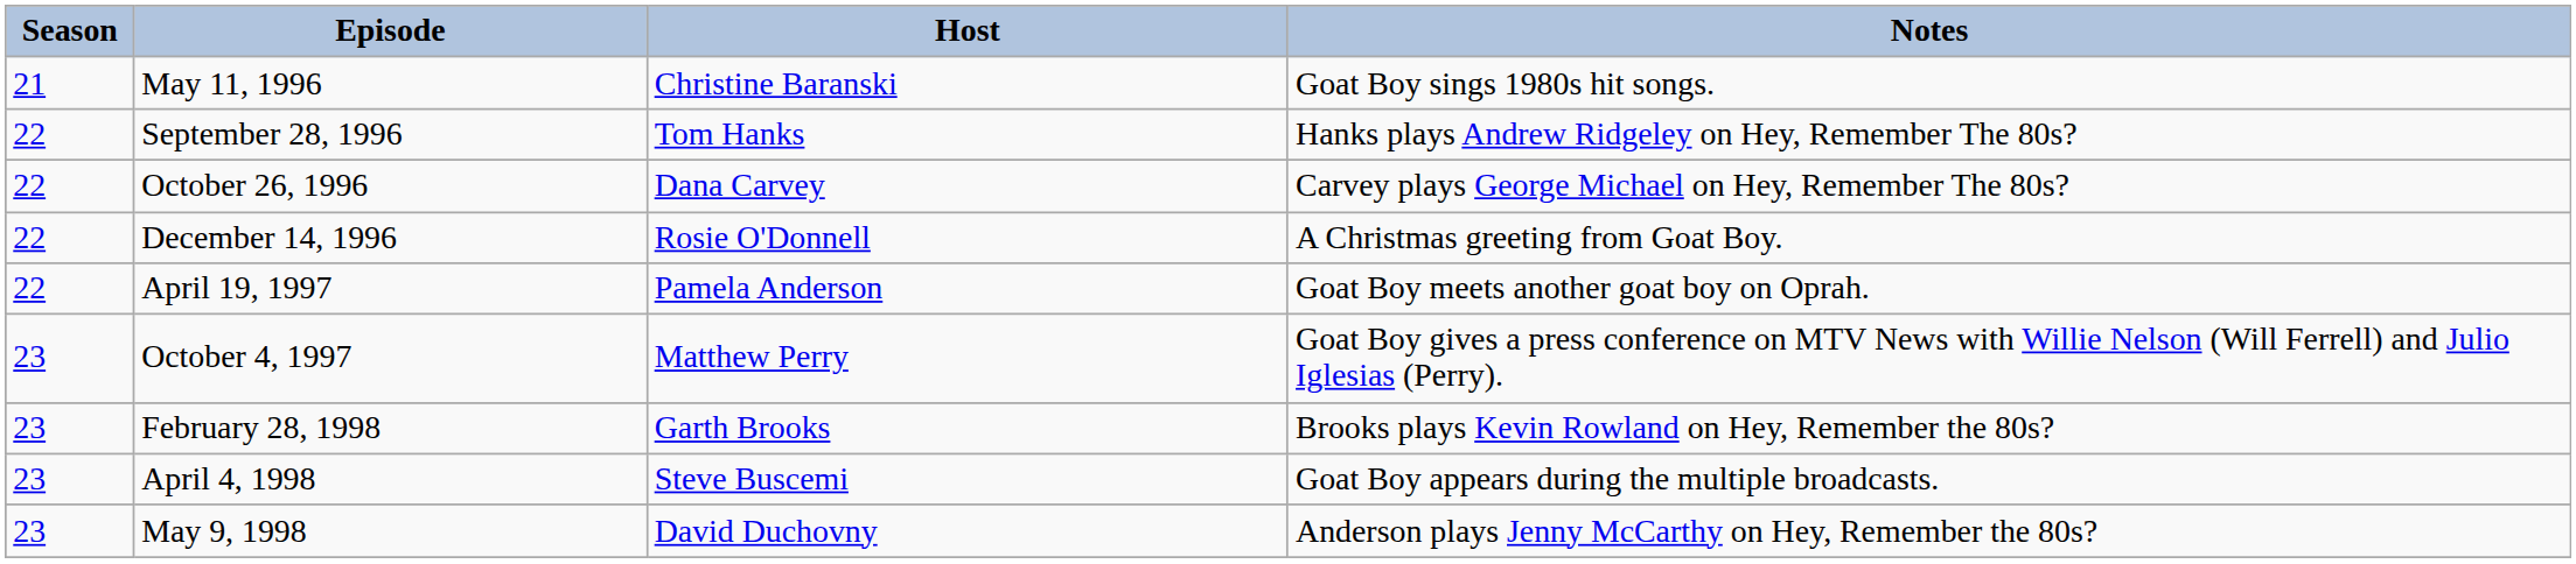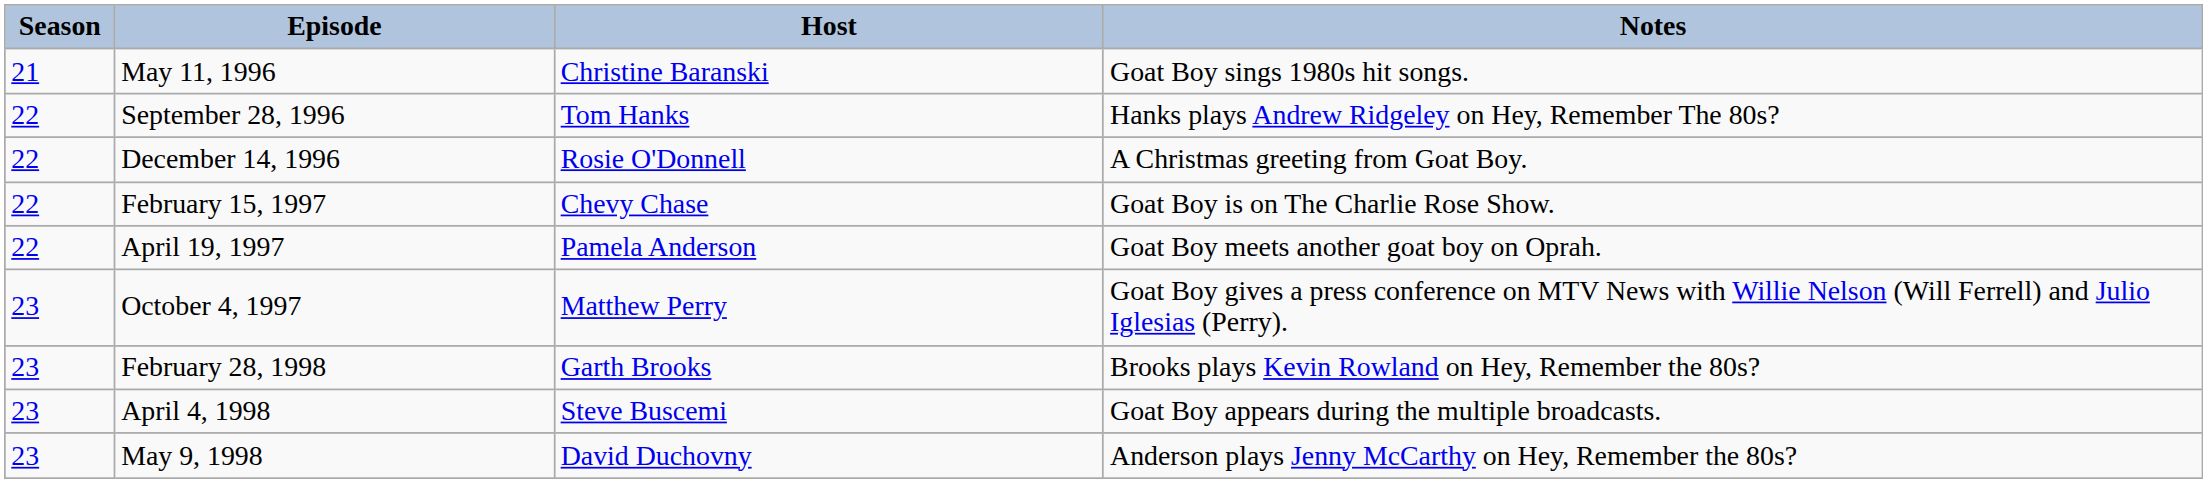- row: 22 | October 26, 1996 | Dana Carvey | Carvey plays George Michael on Hey, Remember The 80s?
+ row: 22 | February 15, 1997 | Chevy Chase | Goat Boy is on The Charlie Rose Show.
